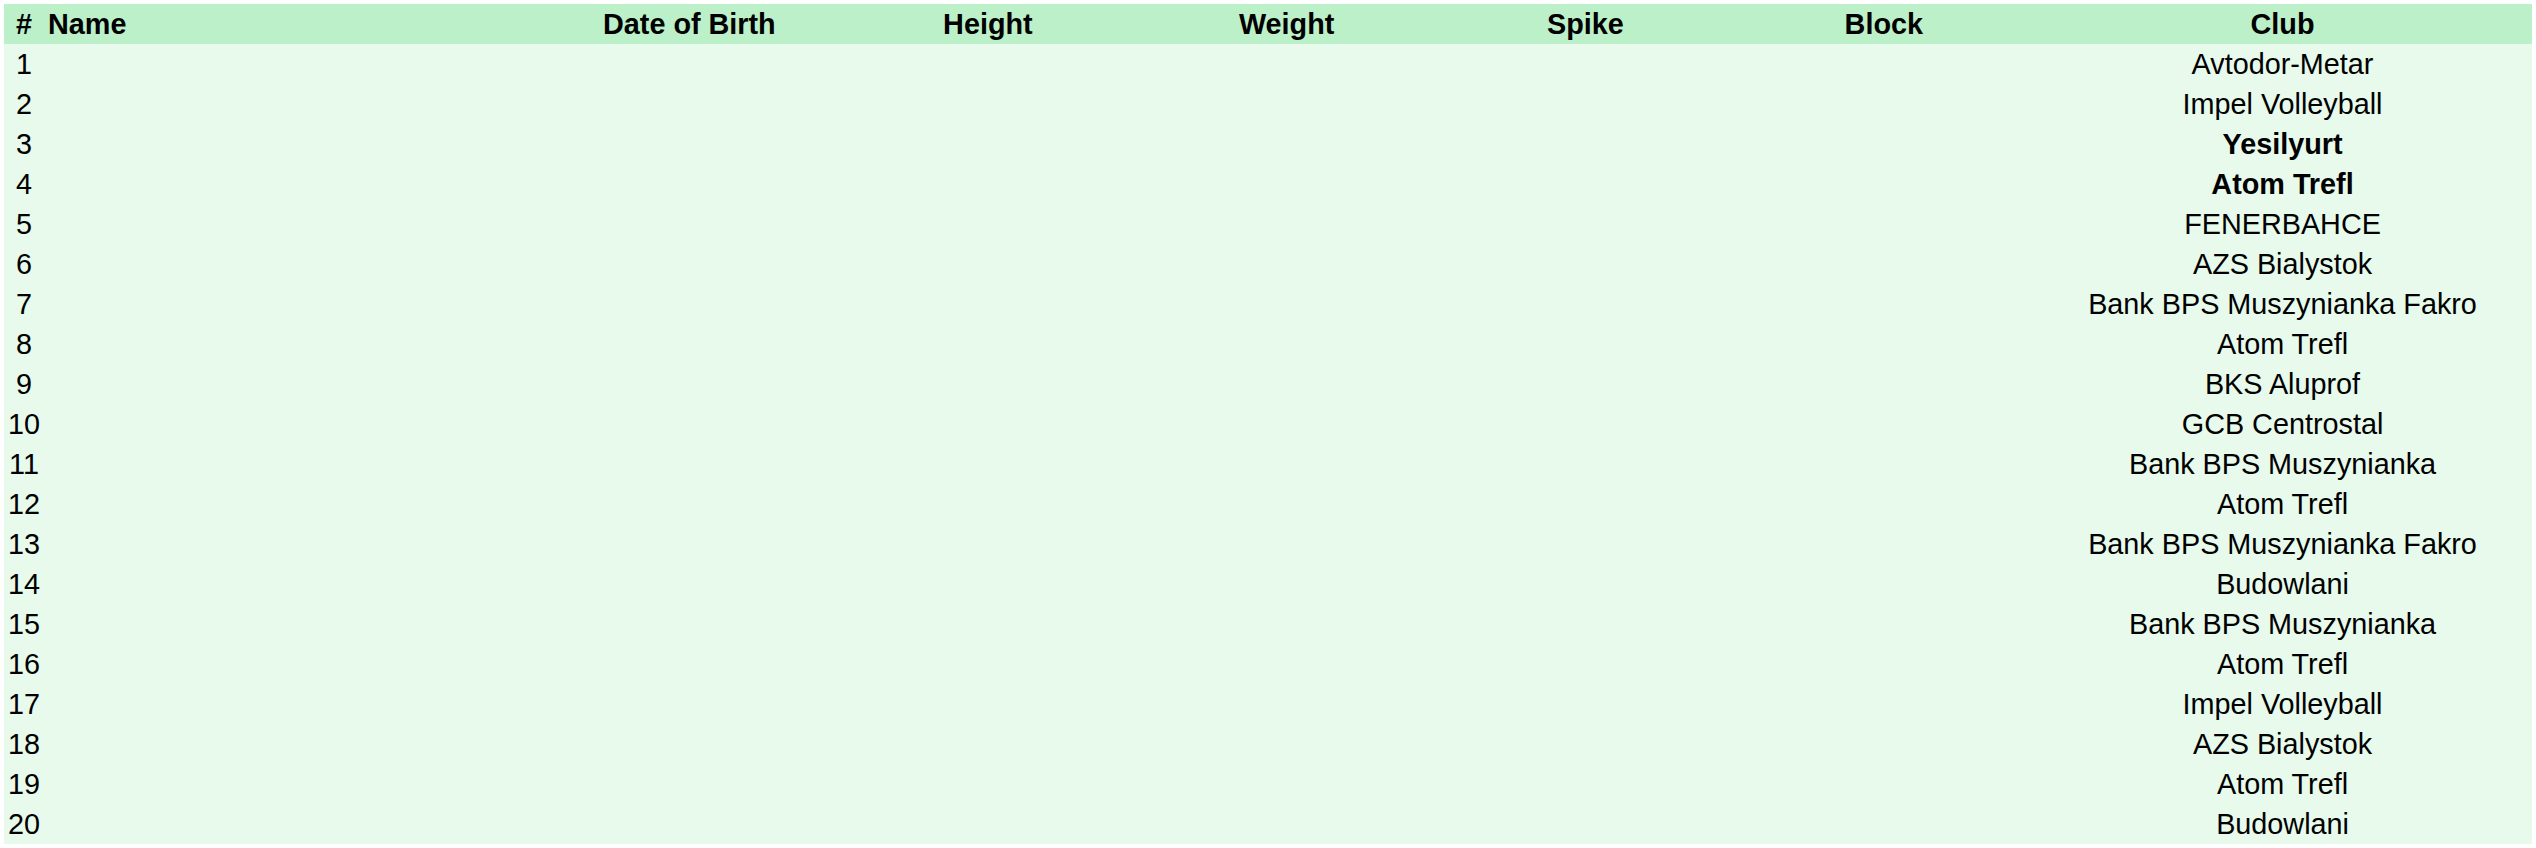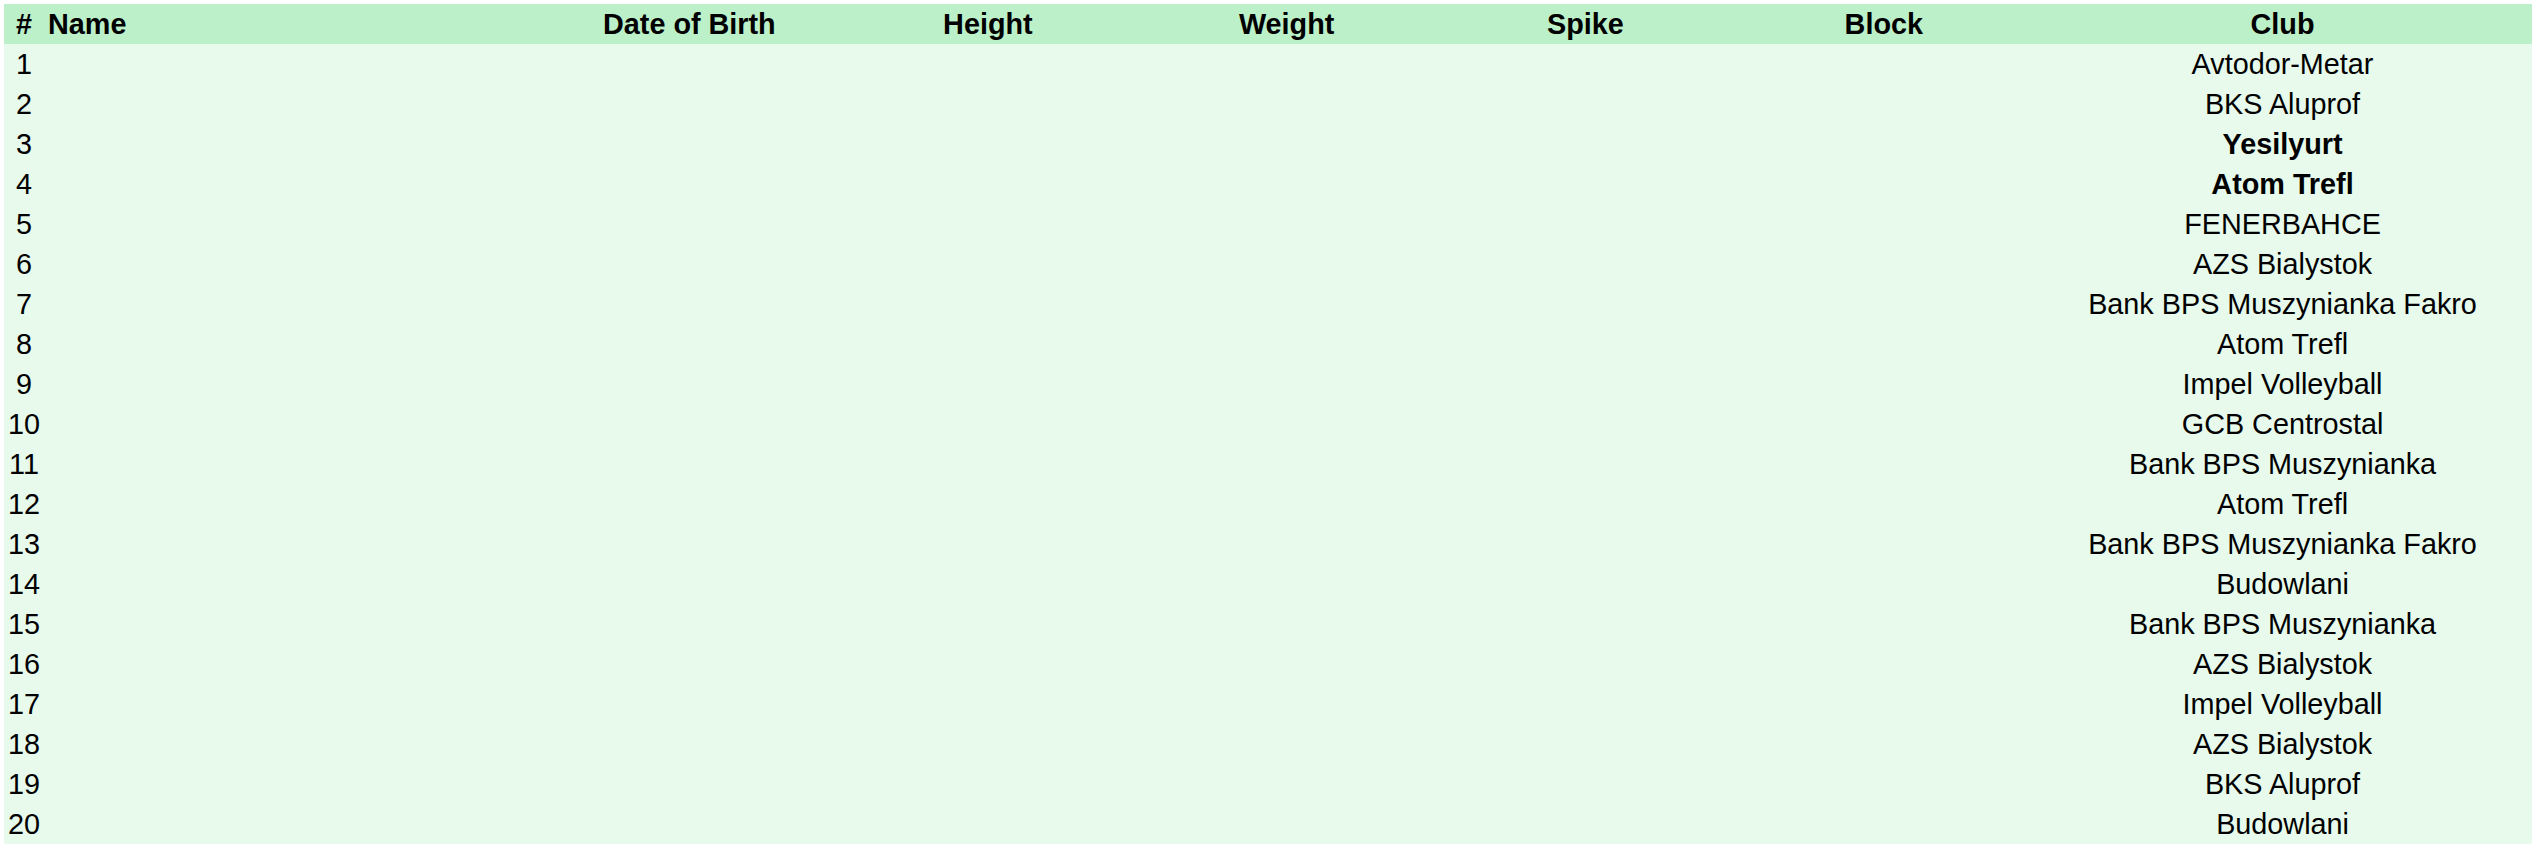2 | Club: Impel Volleyball -> BKS Aluprof
9 | Club: BKS Aluprof -> Impel Volleyball
16 | Club: Atom Trefl -> AZS Bialystok
19 | Club: Atom Trefl -> BKS Aluprof
